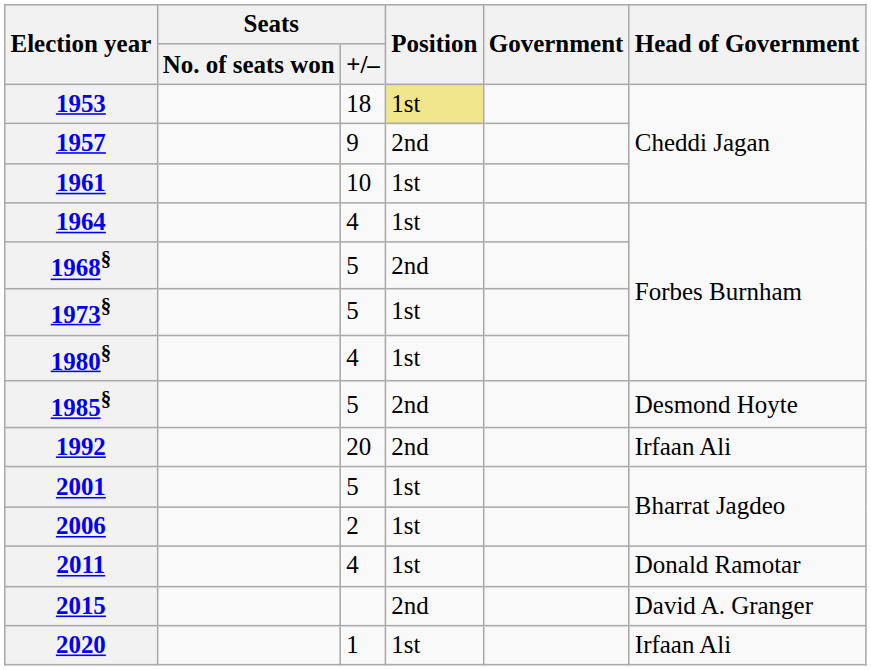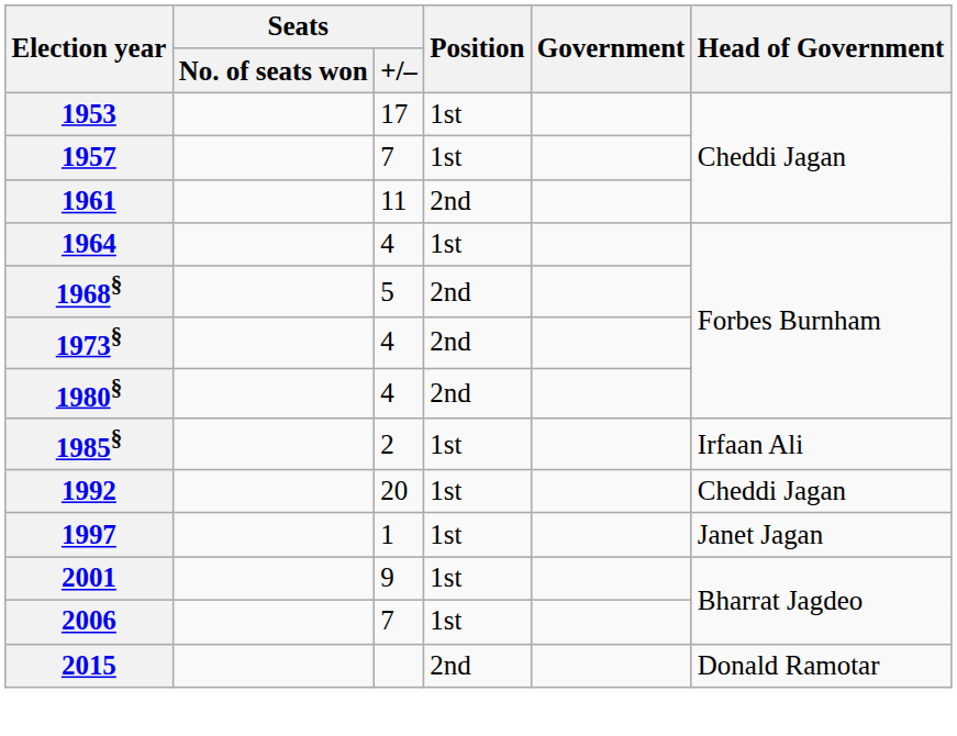1953 | Seats / +/–: 18 -> 17
1953 | Position: khaki background -> no background
1957 | Seats / +/–: 9 -> 7
1957 | Position: 2nd -> 1st
1961 | Seats / +/–: 10 -> 11
1961 | Position: 1st -> 2nd
1973§ | Seats / +/–: 5 -> 4
1973§ | Position: 1st -> 2nd
1980§ | Position: 1st -> 2nd
1985§ | Seats / +/–: 5 -> 2
1985§ | Position: 2nd -> 1st
1985§ | Head of Government: Desmond Hoyte -> Irfaan Ali
1992 | Position: 2nd -> 1st
1992 | Head of Government: Irfaan Ali -> Cheddi Jagan
+ row: 1997 | 1 | 1st | Janet Jagan
2001 | Seats / +/–: 5 -> 9
2006 | Seats / +/–: 2 -> 7
- row: 2011 | 4 | 1st | Donald Ramotar
2015 | Head of Government: David A. Granger -> Donald Ramotar
- row: 2020 | 1 | 1st | Irfaan Ali
